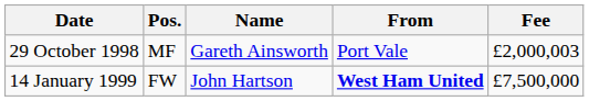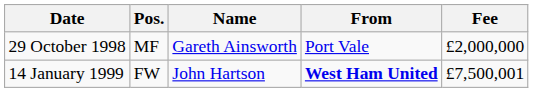29 October 1998 | Fee: £2,000,003 -> £2,000,000
14 January 1999 | Fee: £7,500,000 -> £7,500,001
